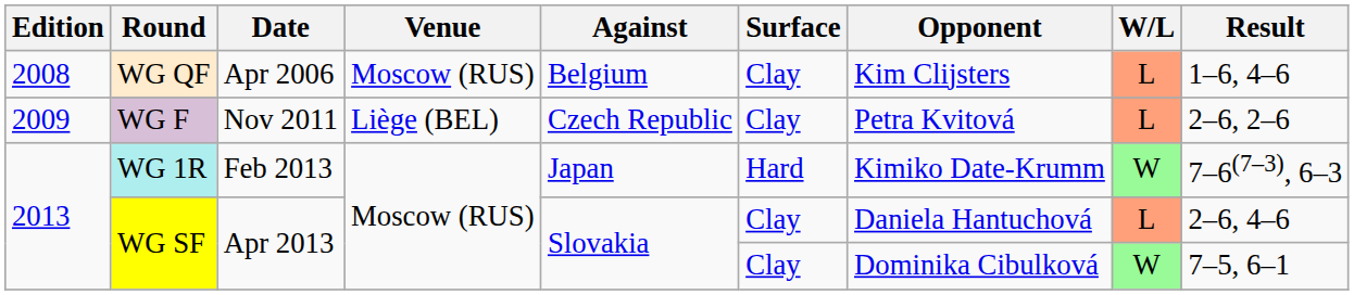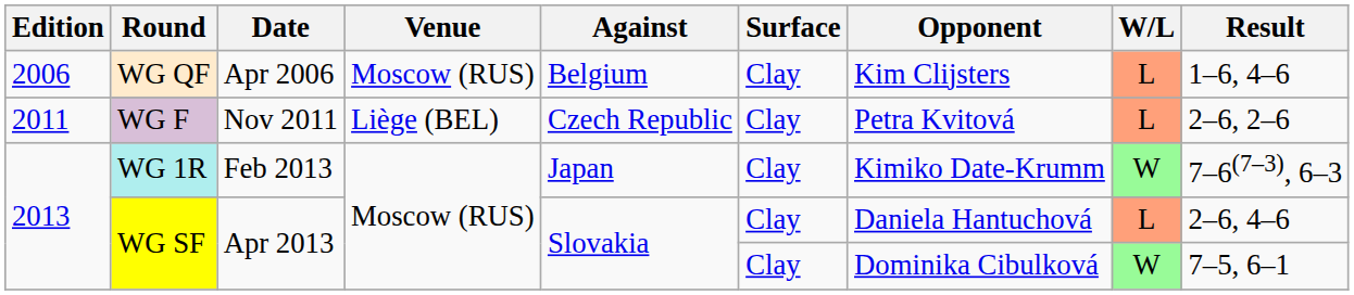WG QF | Edition: 2008 -> 2006
WG F | Edition: 2009 -> 2011
WG 1R | Surface: Hard -> Clay
